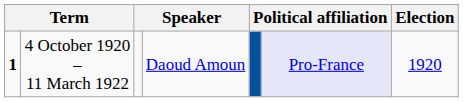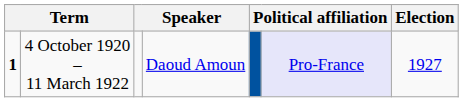4 October 1920 – 11 March 1922 | Election: 1920 -> 1927
